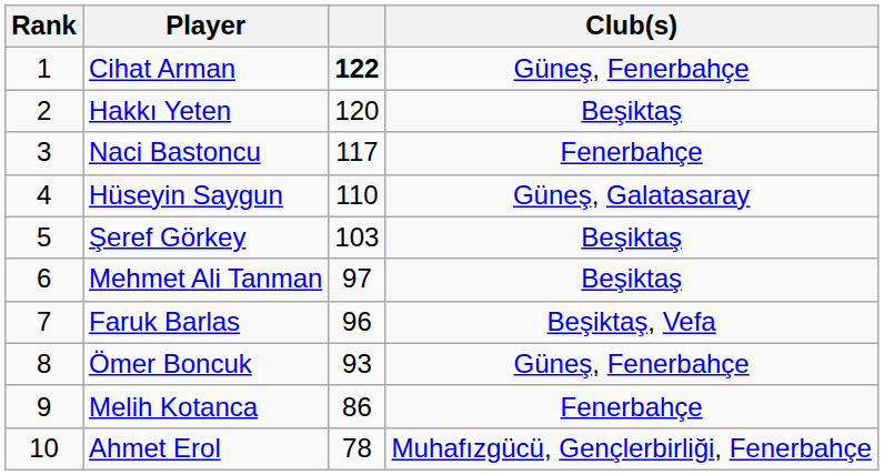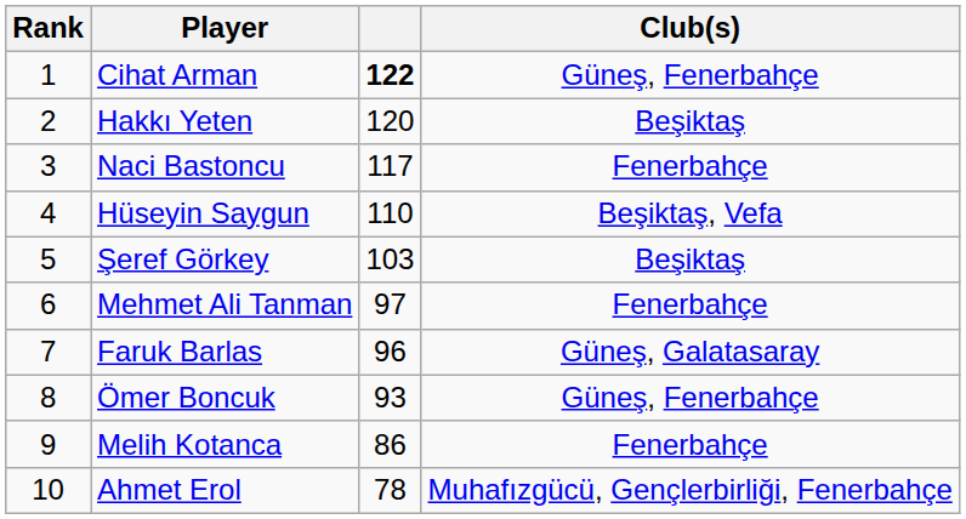Hüseyin Saygun | Club(s): Güneş, Galatasaray -> Beşiktaş, Vefa
Mehmet Ali Tanman | Club(s): Beşiktaş -> Fenerbahçe
Faruk Barlas | Club(s): Beşiktaş, Vefa -> Güneş, Galatasaray
